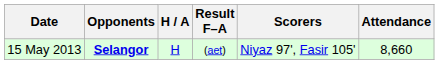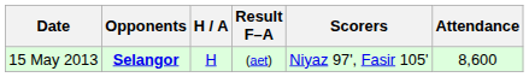15 May 2013 | Attendance: 8,660 -> 8,600
